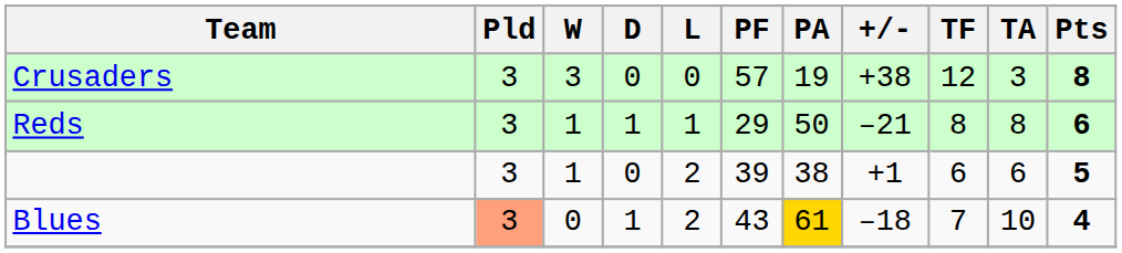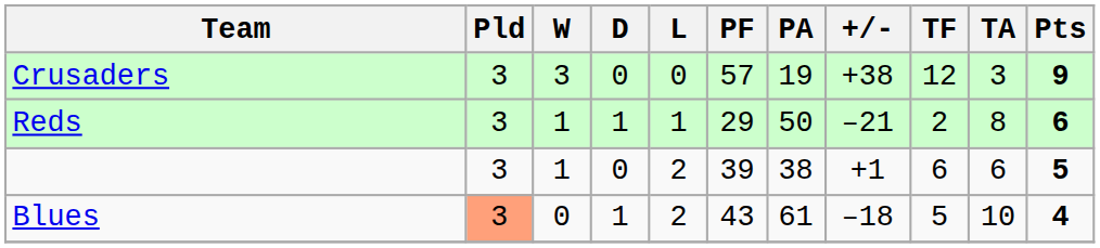Crusaders | Pts: 8 -> 9
Reds | TF: 8 -> 2
Blues | PA: gold background -> no background
Blues | TF: 7 -> 5
